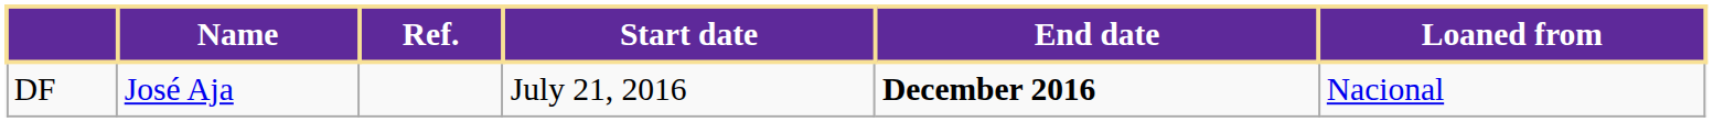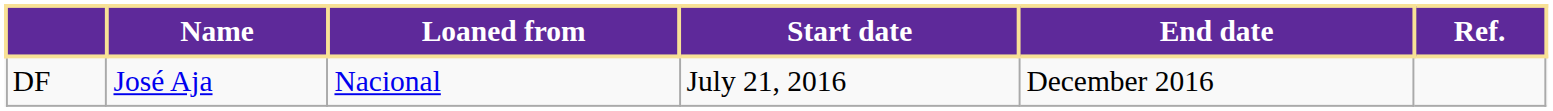columns swapped: Loaned from <-> Ref.
DF | End date: bold -> normal
